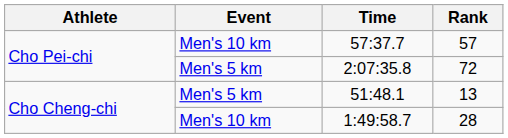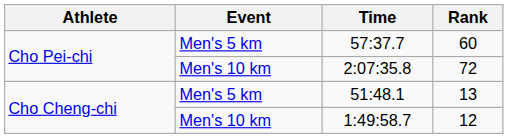57:37.7 | Event: Men's 10 km -> Men's 5 km
57:37.7 | Rank: 57 -> 60
2:07:35.8 | Event: Men's 5 km -> Men's 10 km
1:49:58.7 | Rank: 28 -> 12
